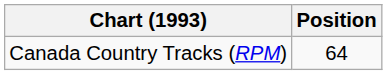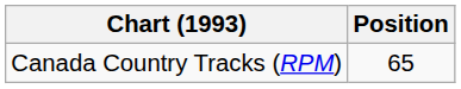Canada Country Tracks (RPM) | Position: 64 -> 65
